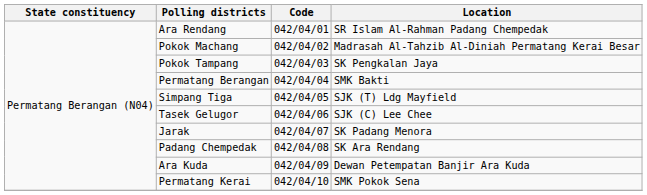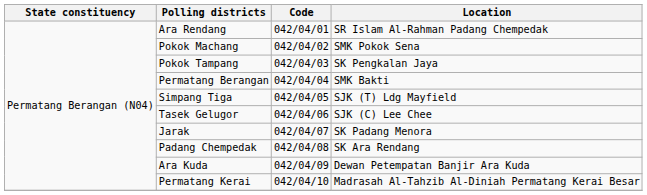Pokok Machang | Location: Madrasah Al-Tahzib Al-Diniah Permatang Kerai Besar -> SMK Pokok Sena
Permatang Kerai | Location: SMK Pokok Sena -> Madrasah Al-Tahzib Al-Diniah Permatang Kerai Besar
